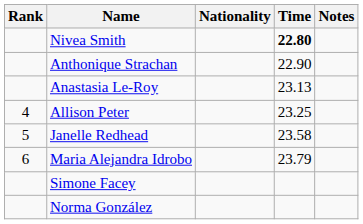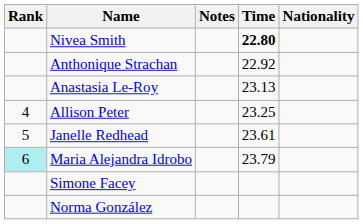columns swapped: Nationality <-> Notes
Anthonique Strachan | Time: 22.90 -> 22.92
Janelle Redhead | Time: 23.58 -> 23.61
Maria Alejandra Idrobo | Rank: no background -> paleturquoise background
